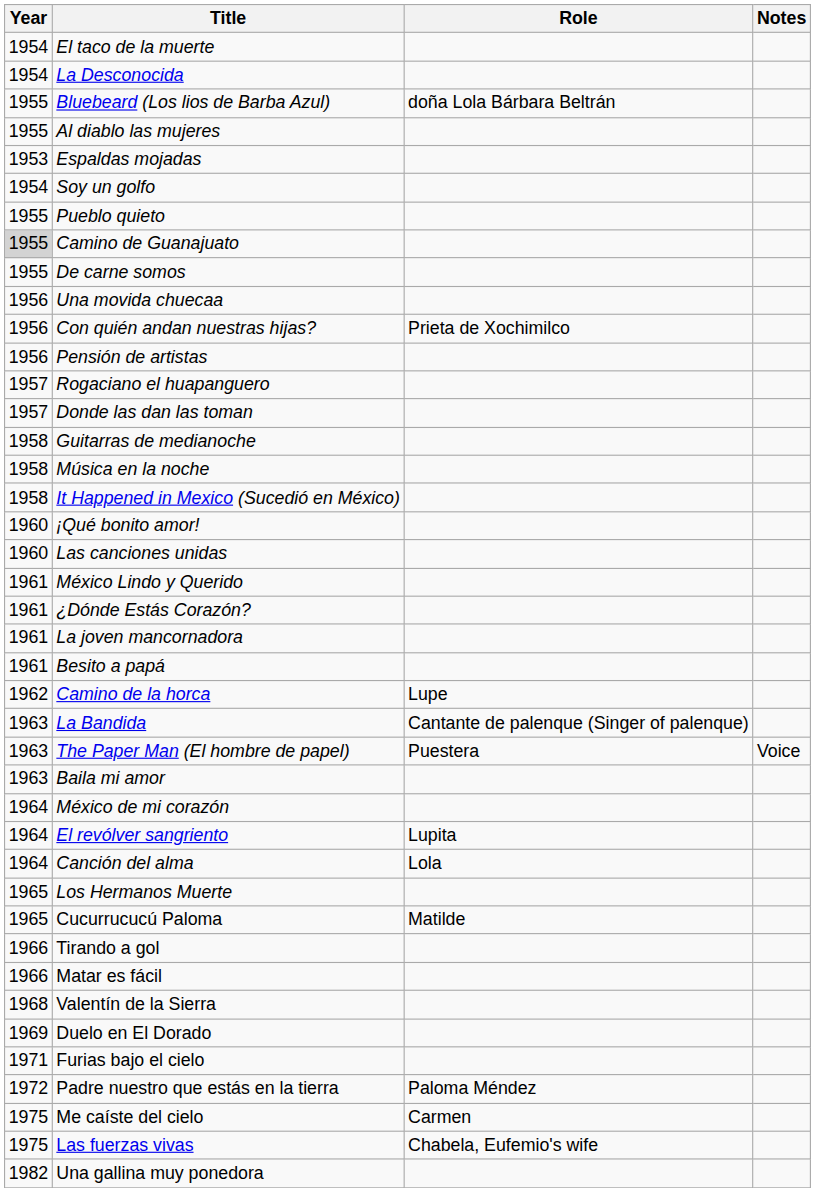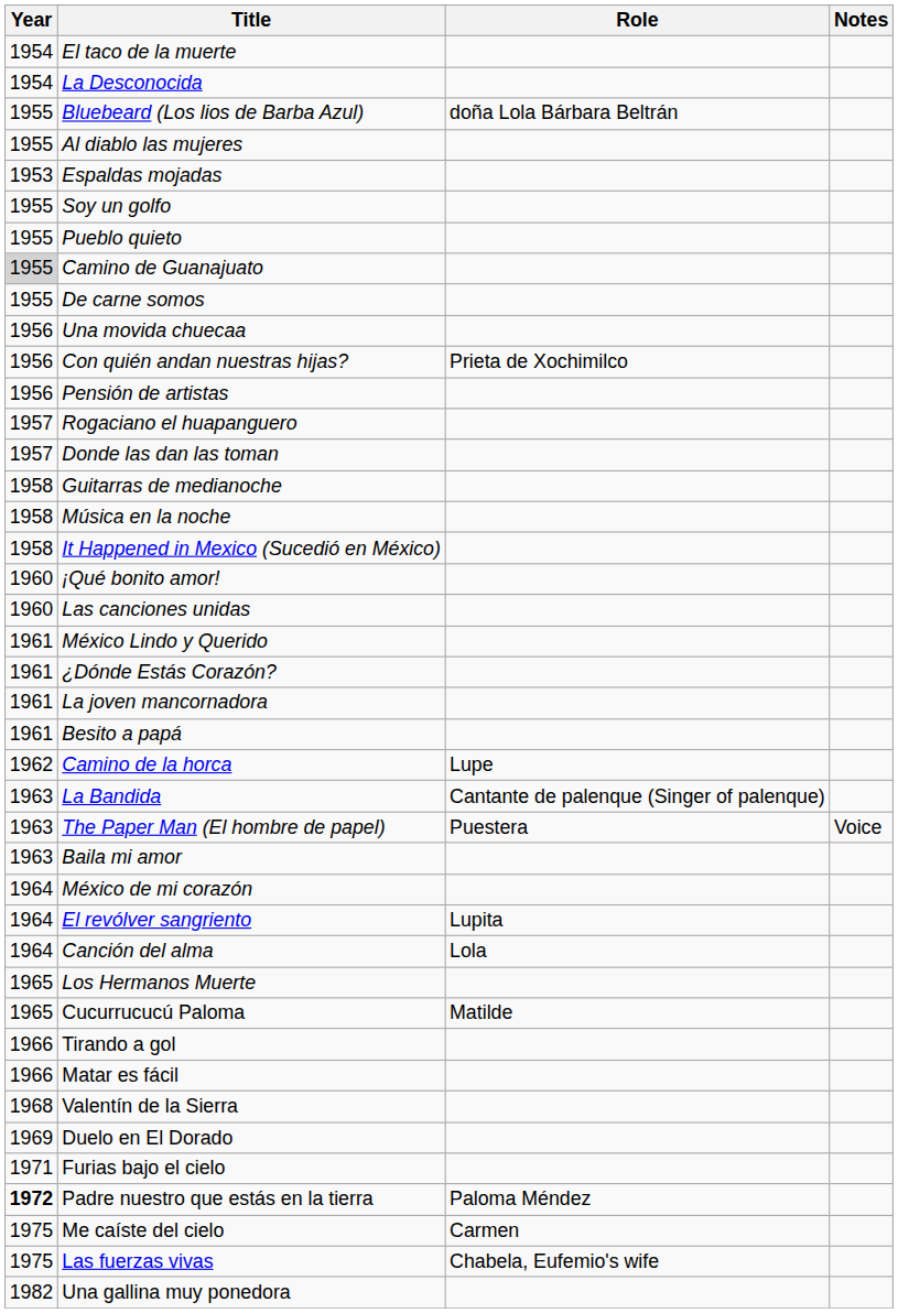Soy un golfo | Year: 1954 -> 1955
Padre nuestro que estás en la tierra | Year: normal -> bold
